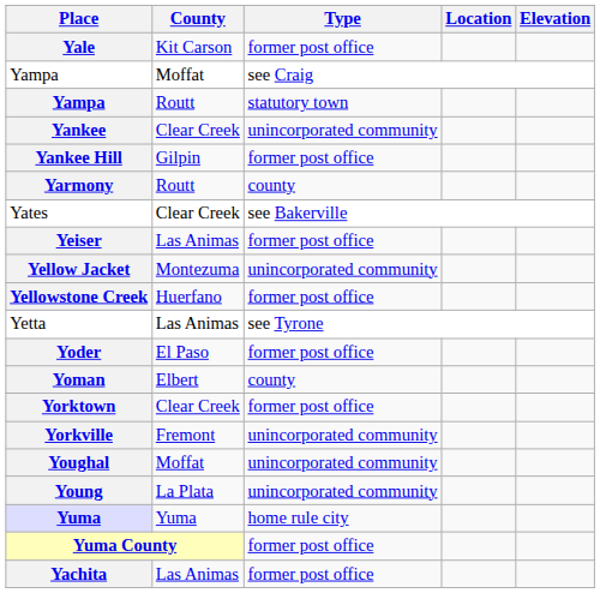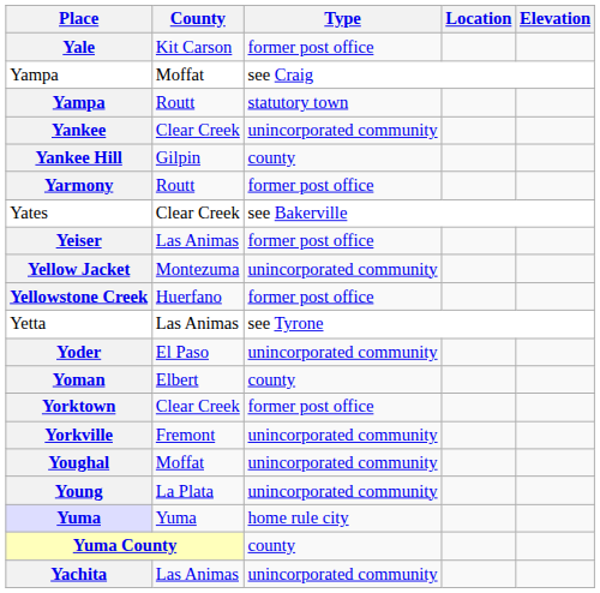Yankee Hill | Type: former post office -> county
Yarmony | Type: county -> former post office
Yoder | Type: former post office -> unincorporated community
Yuma County | Type: former post office -> county
Yachita | Type: former post office -> unincorporated community
